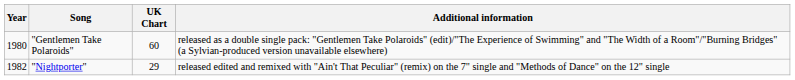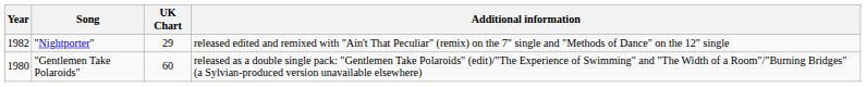rows swapped: "Gentlemen Take Polaroids" <-> "Nightporter"
